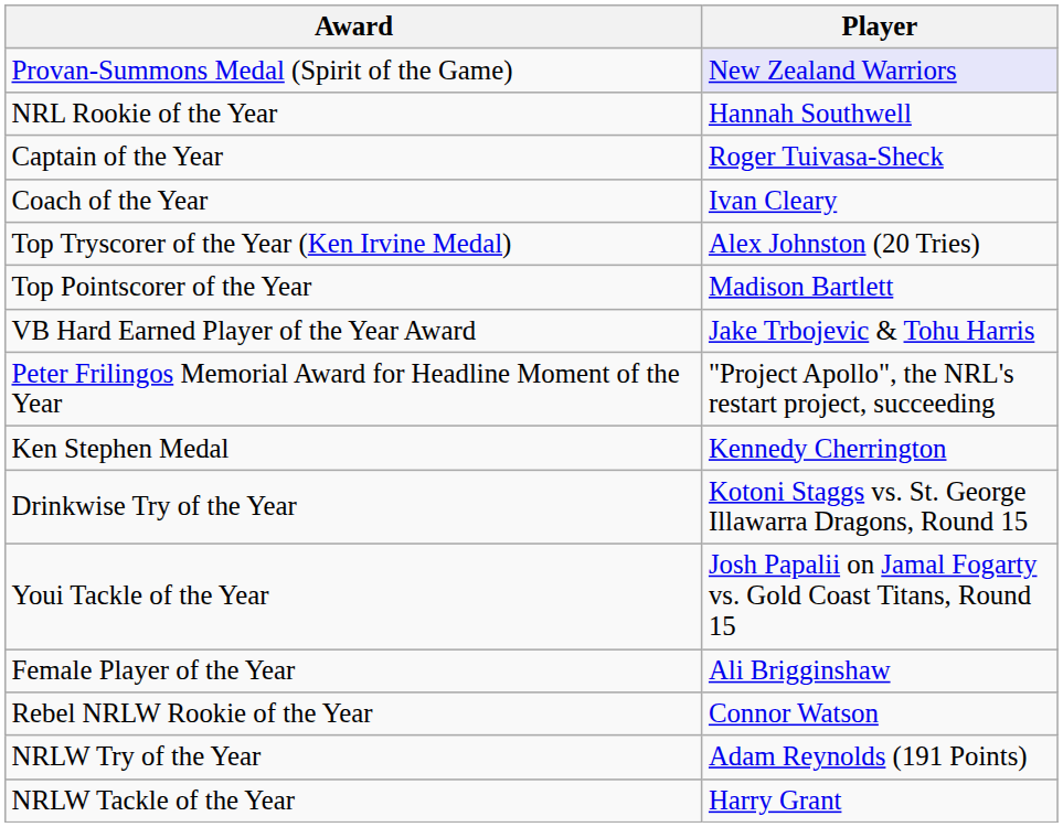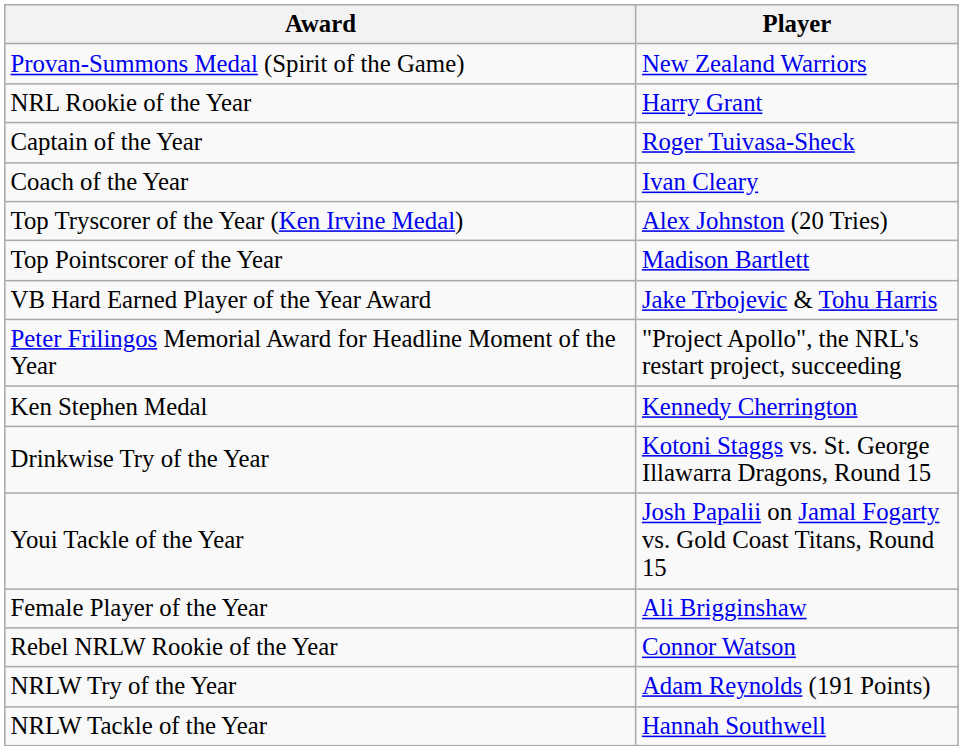Provan-Summons Medal (Spirit of the Game) | Player: lavender background -> no background
NRL Rookie of the Year | Player: Hannah Southwell -> Harry Grant
NRLW Tackle of the Year | Player: Harry Grant -> Hannah Southwell
